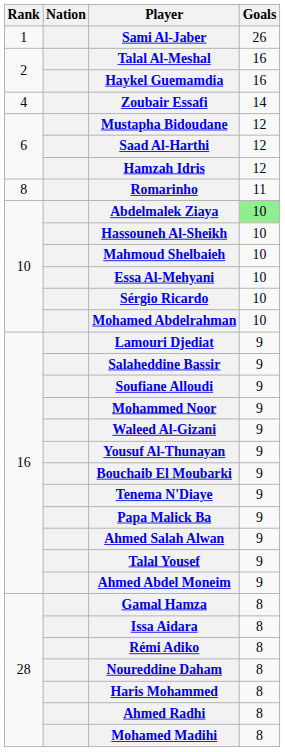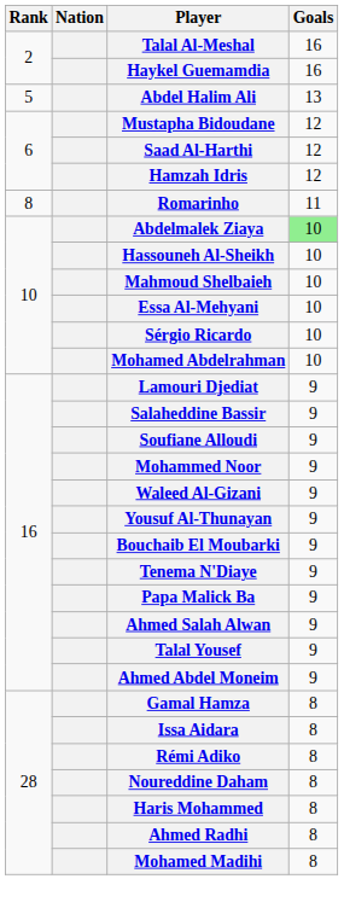- row: 1 | Sami Al-Jaber | 26
- row: 4 | Zoubair Essafi | 14
+ row: 5 | Abdel Halim Ali | 13
